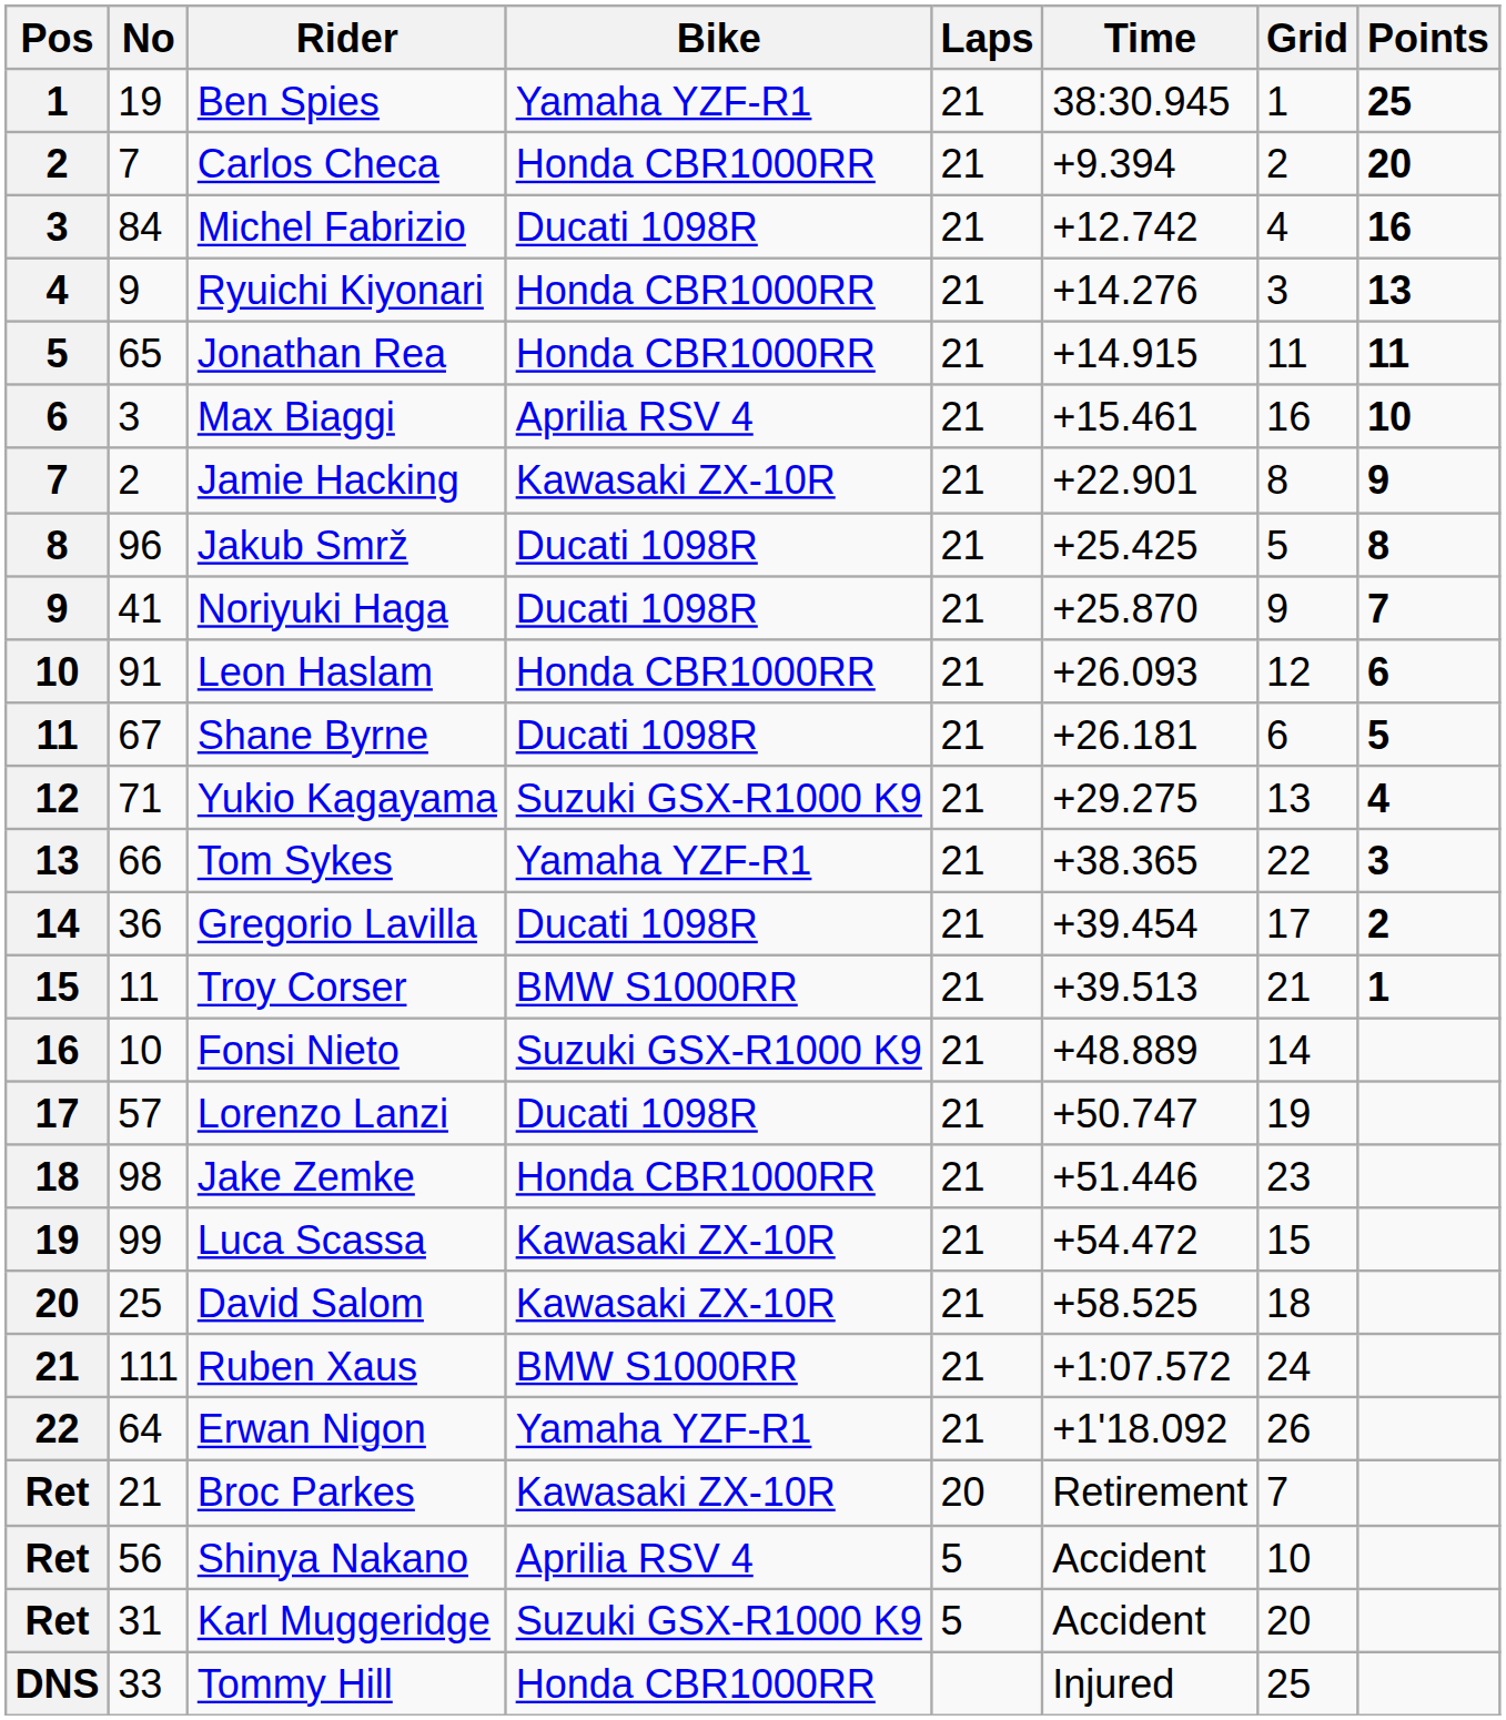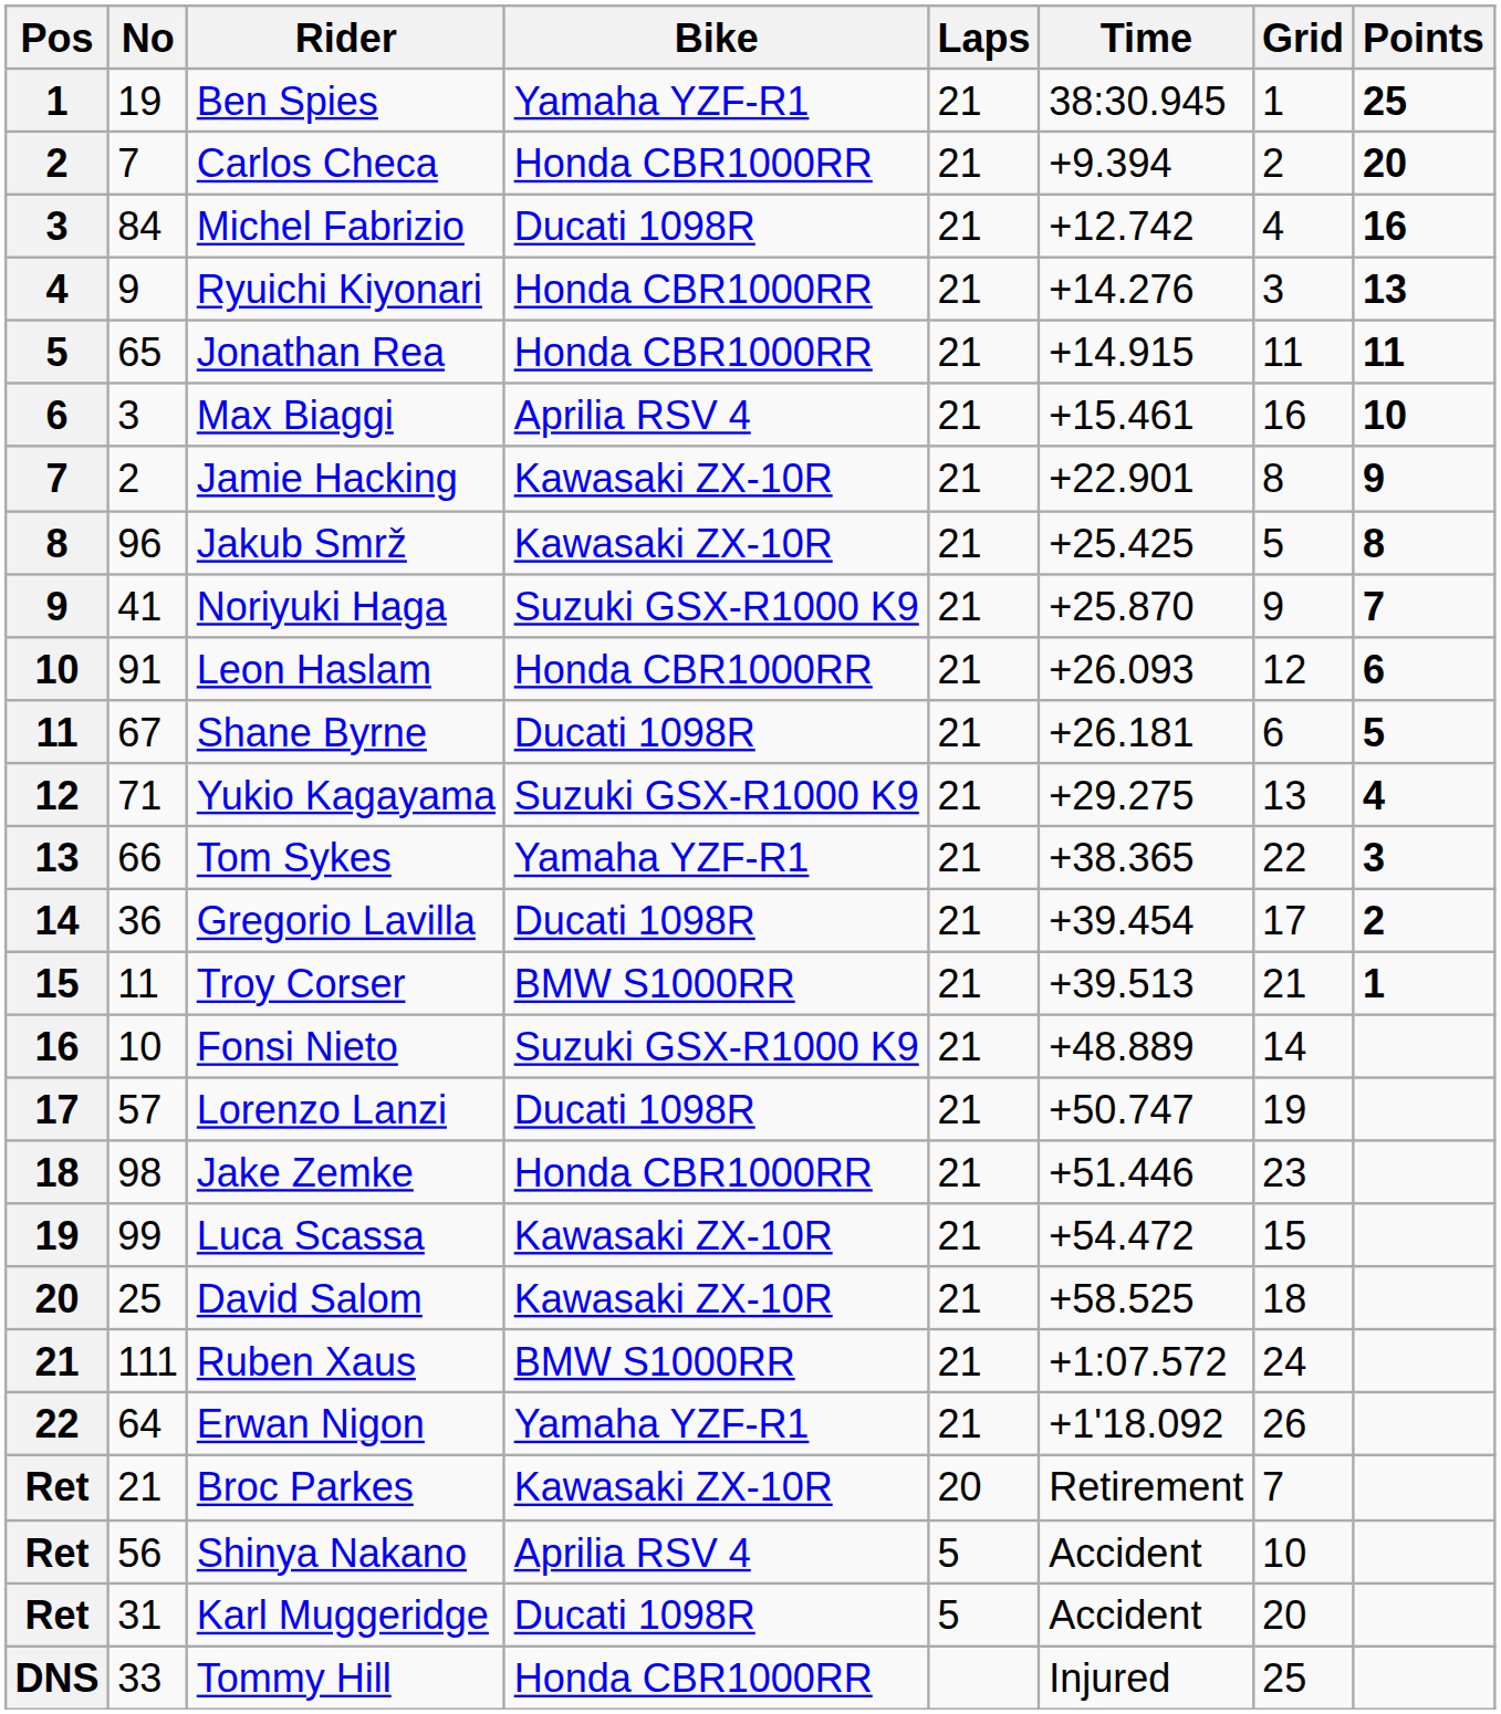Jakub Smrž | Bike: Ducati 1098R -> Kawasaki ZX-10R
Noriyuki Haga | Bike: Ducati 1098R -> Suzuki GSX-R1000 K9
Karl Muggeridge | Bike: Suzuki GSX-R1000 K9 -> Ducati 1098R
